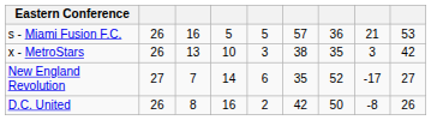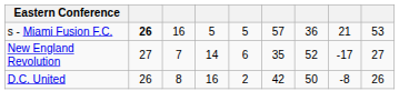s - Miami Fusion F.C. | column 2: normal -> bold
- row: x - MetroStars | 26 | 13 | 10 | 3 | 38 | 35 | 3 | 42
